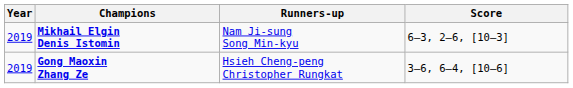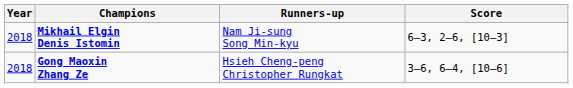Mikhail Elgin Denis Istomin | Year: 2019 -> 2018
Gong Maoxin Zhang Ze | Year: 2019 -> 2018
